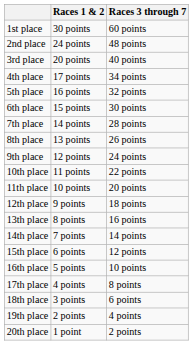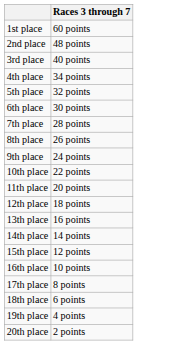- column: Races 1 & 2 | 30 points | 24 points | 20 points | 17 points | 16 points | 15 points | 14 points | 13 points | 12 points | 11 points | 10 points | 9 points | 8 points | 7 points | 6 points | 5 points | 4 points | 3 points | 2 points | 1 point
